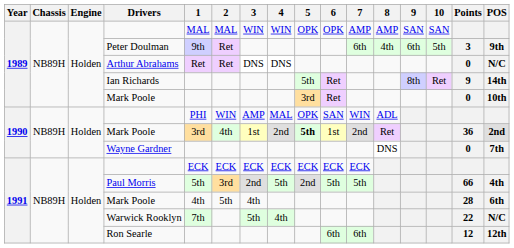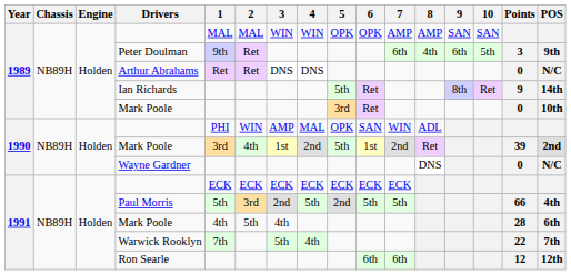1990 / Mark Poole | 5: bold -> normal
1990 / Mark Poole | Points: 36 -> 39
Wayne Gardner | POS: 7th -> N/C
Warwick Rooklyn | POS: N/C -> 7th
